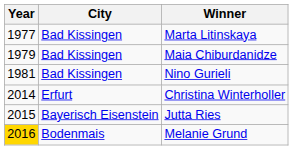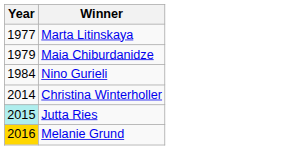- column: City | Bad Kissingen | Bad Kissingen | Bad Kissingen | Erfurt | Bayerisch Eisenstein | Bodenmais
Nino Gurieli | Year: 1981 -> 1984
Jutta Ries | Year: no background -> paleturquoise background
